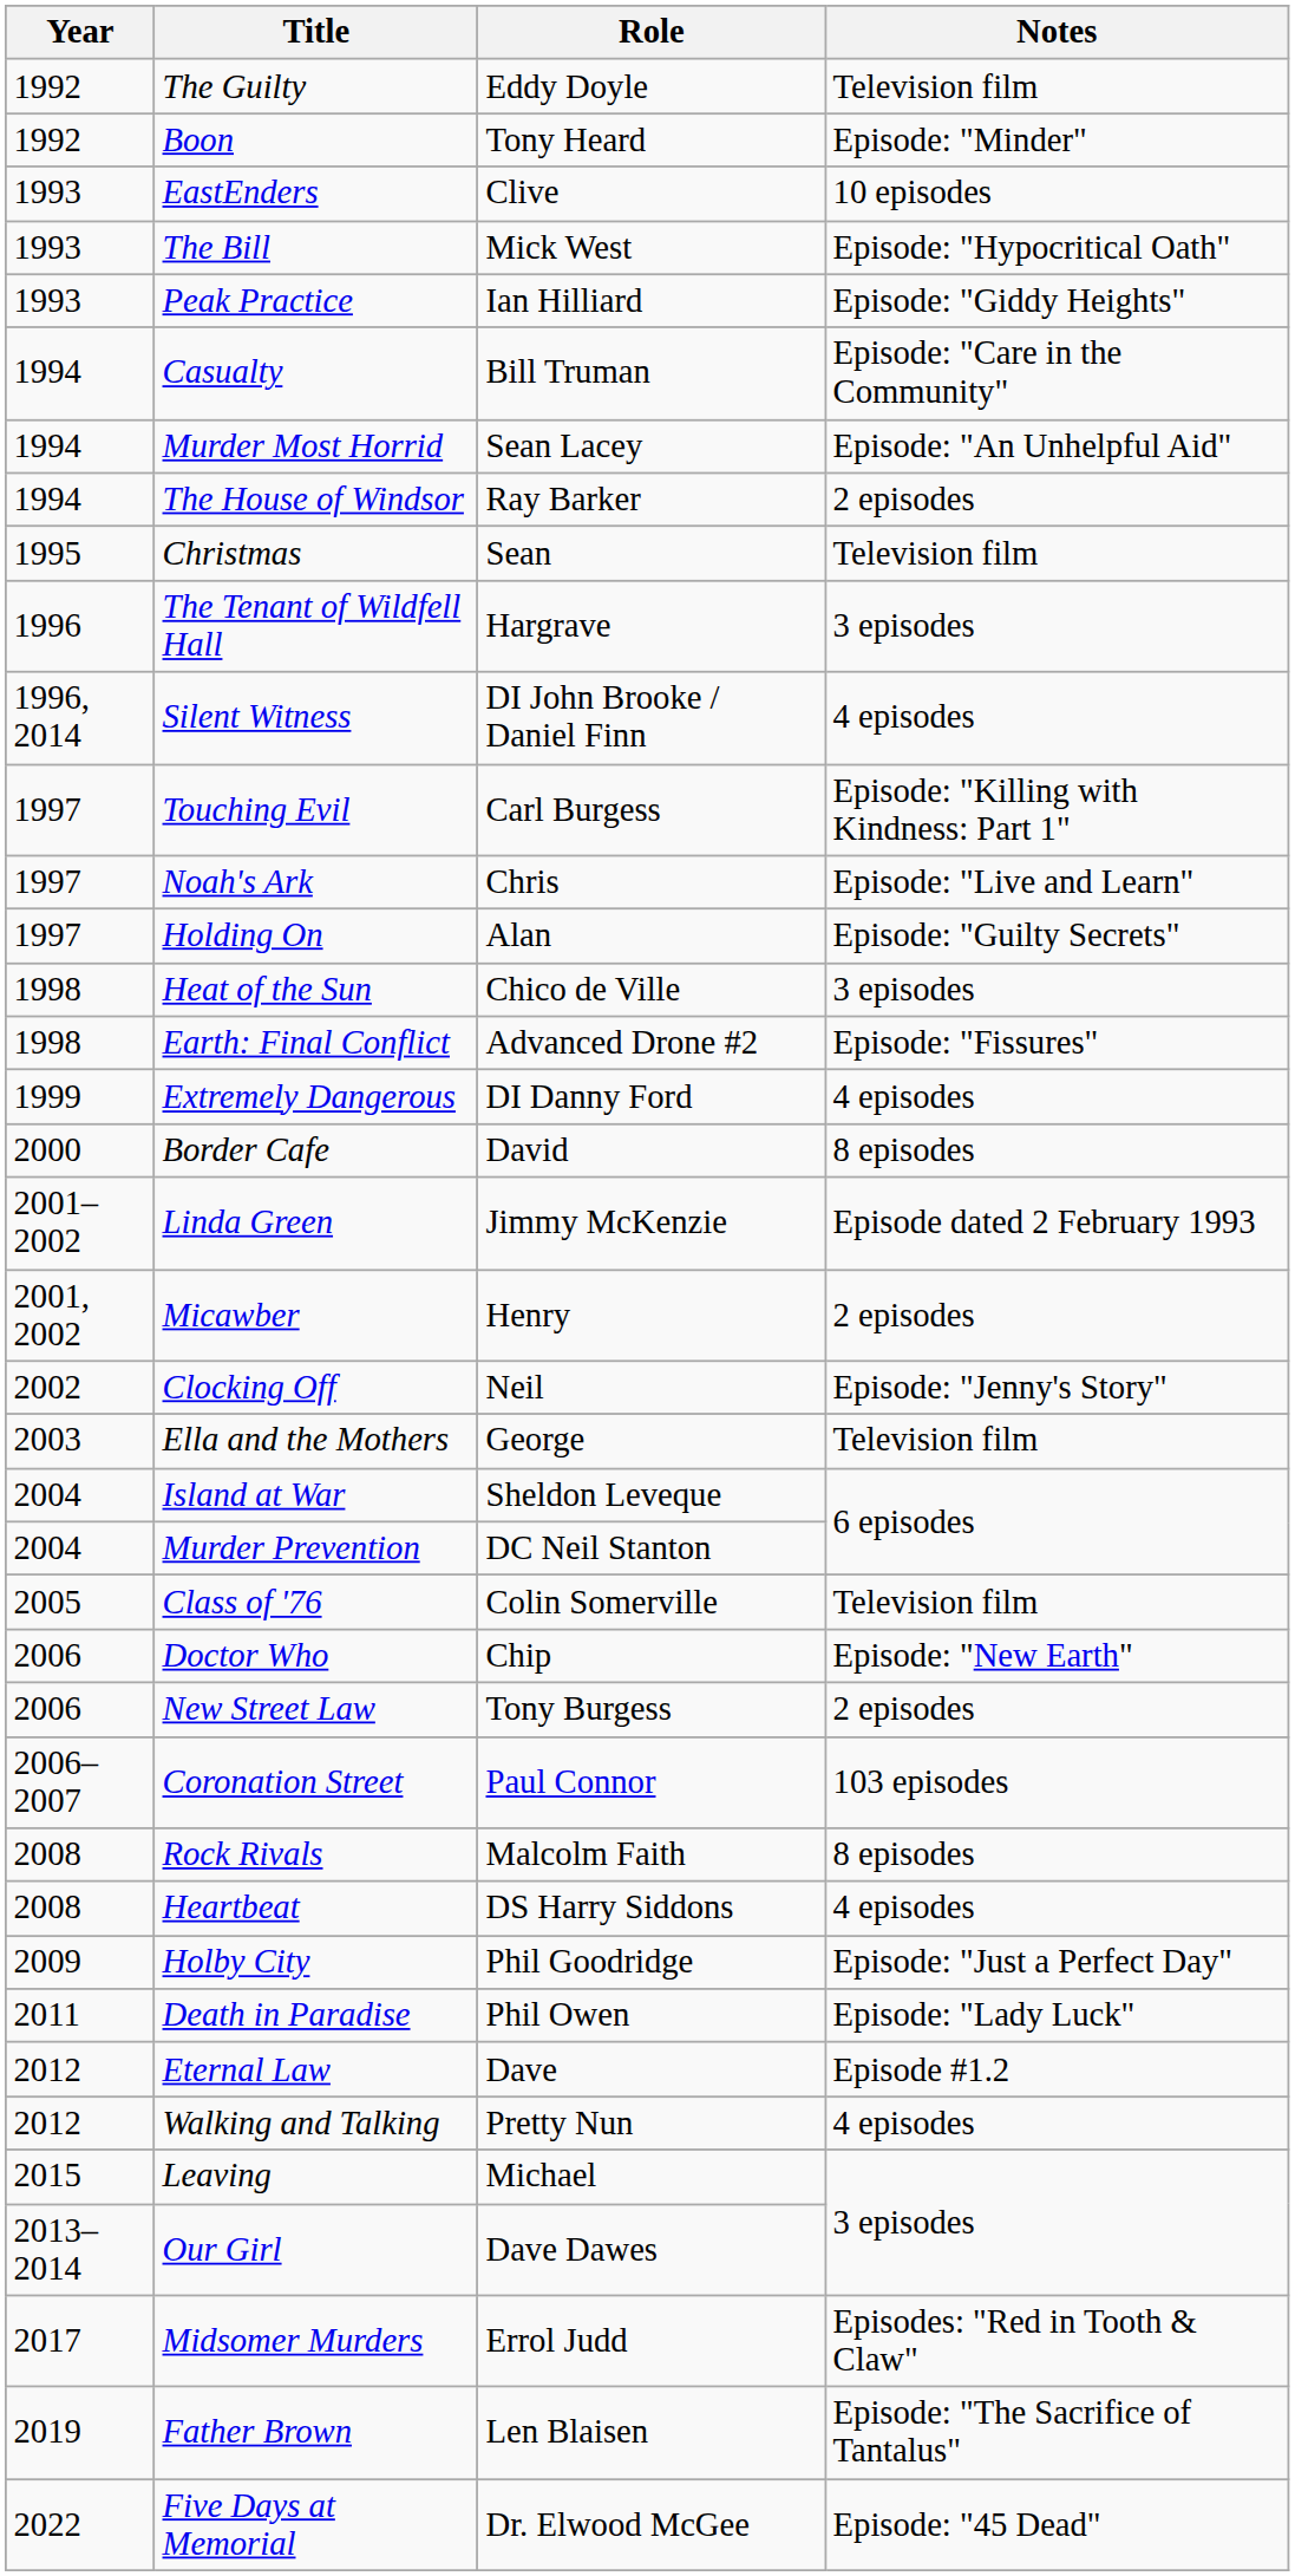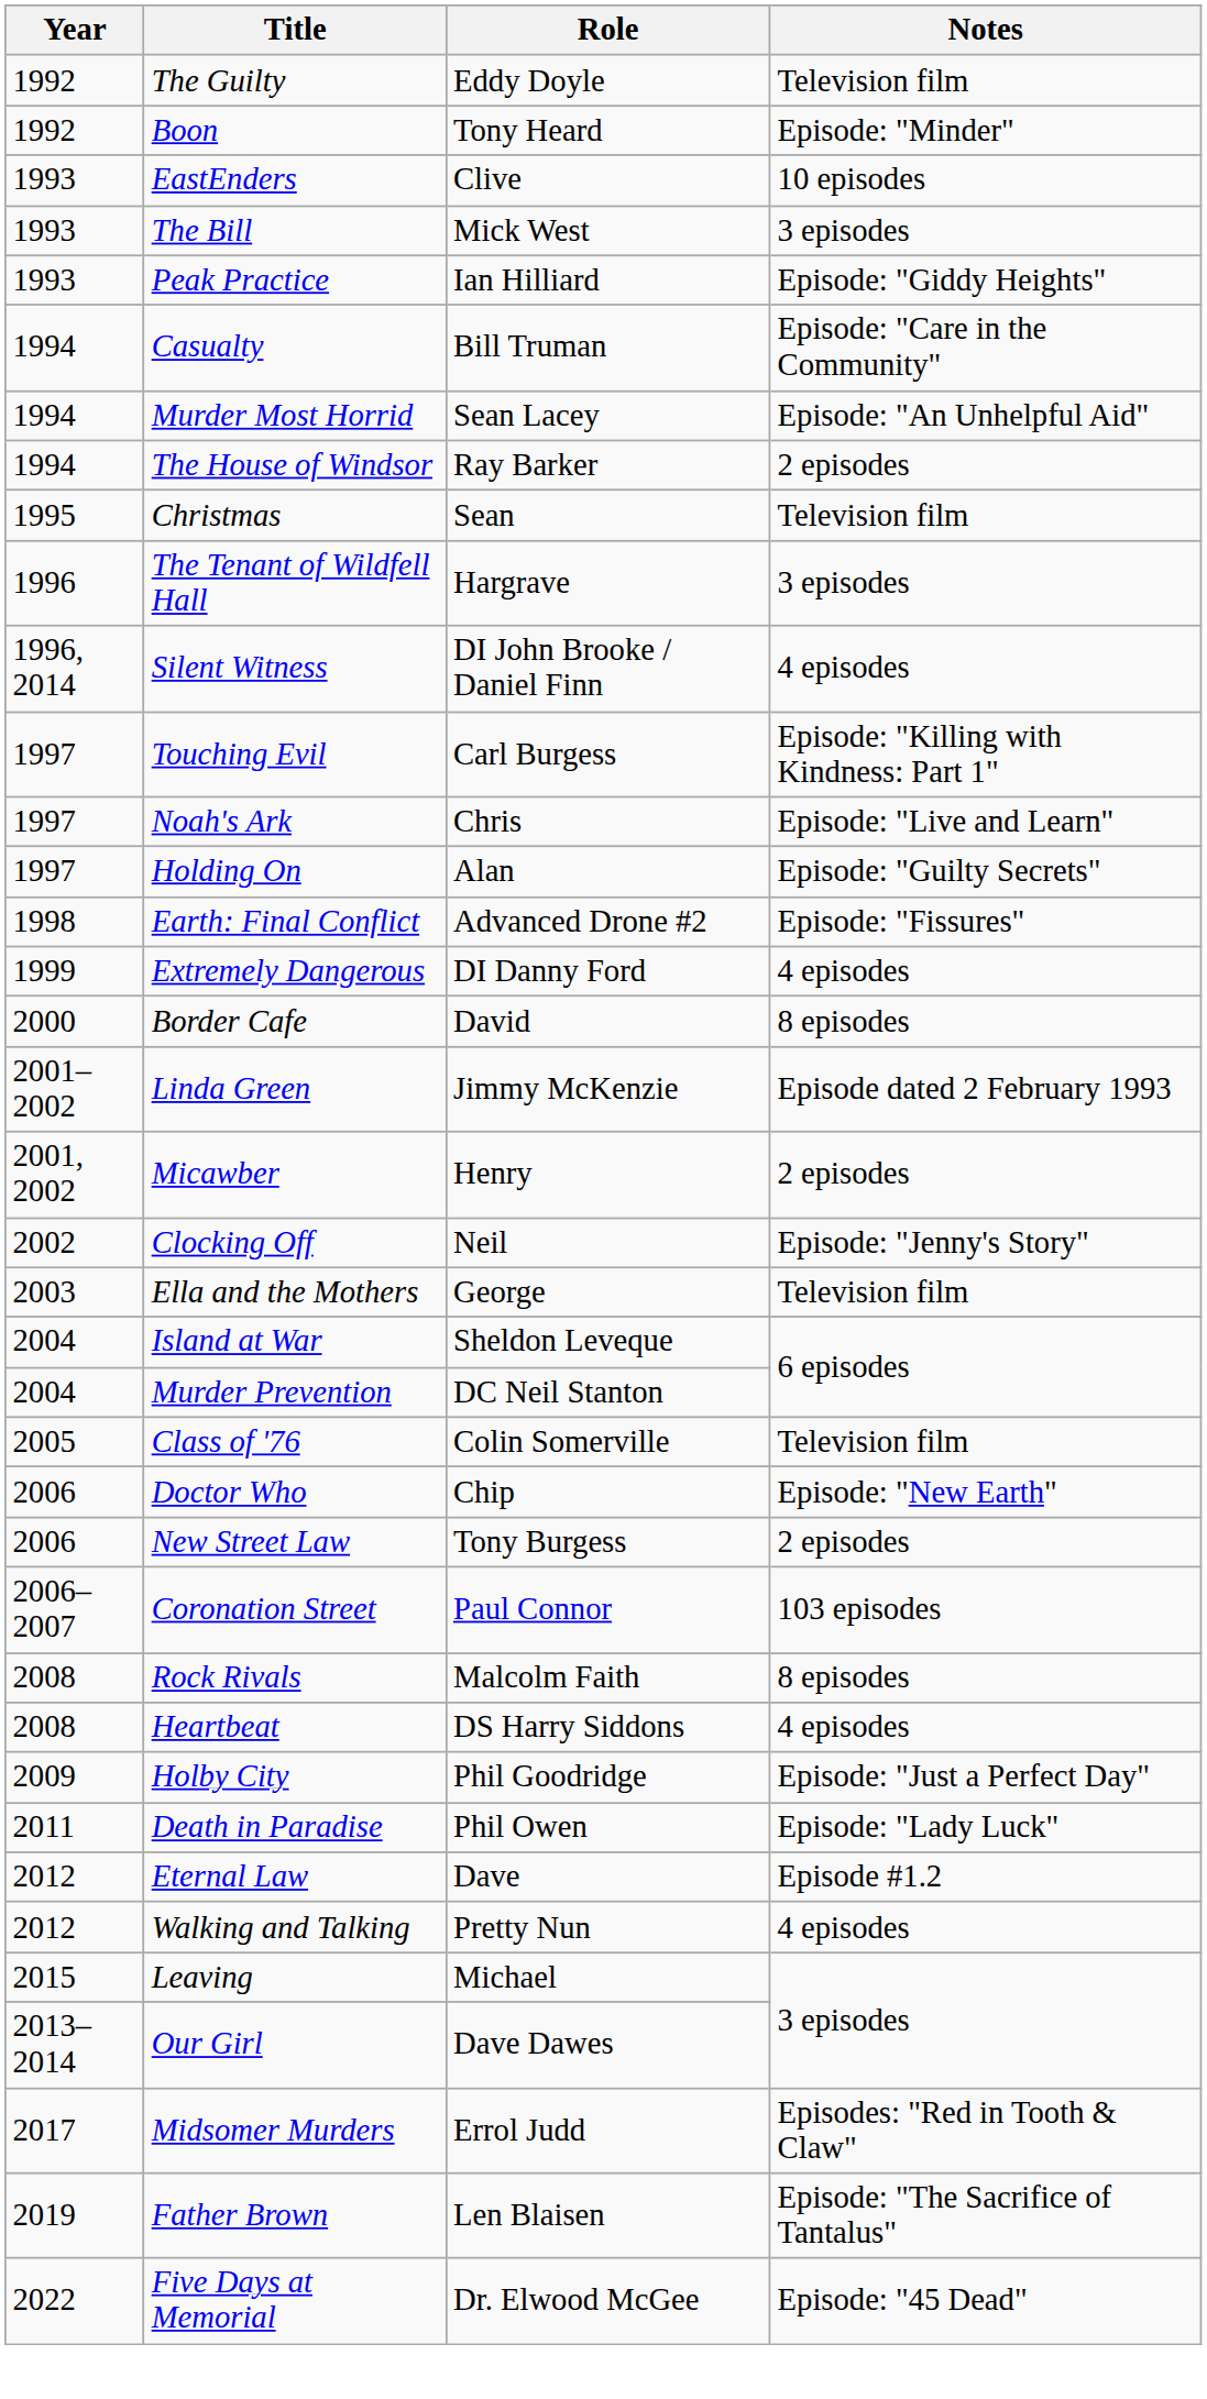The Bill | Notes: Episode: "Hypocritical Oath" -> 3 episodes
- row: 1998 | Heat of the Sun | Chico de Ville | 3 episodes
